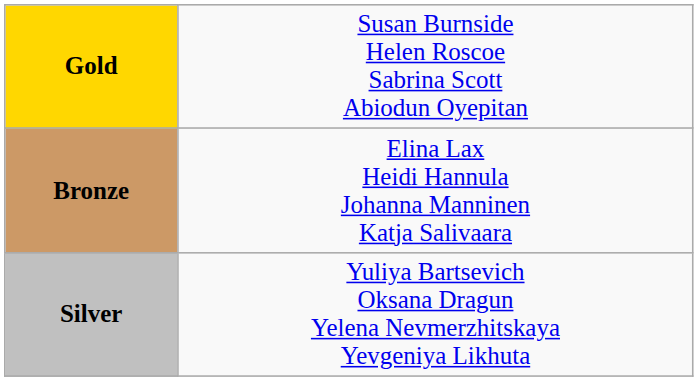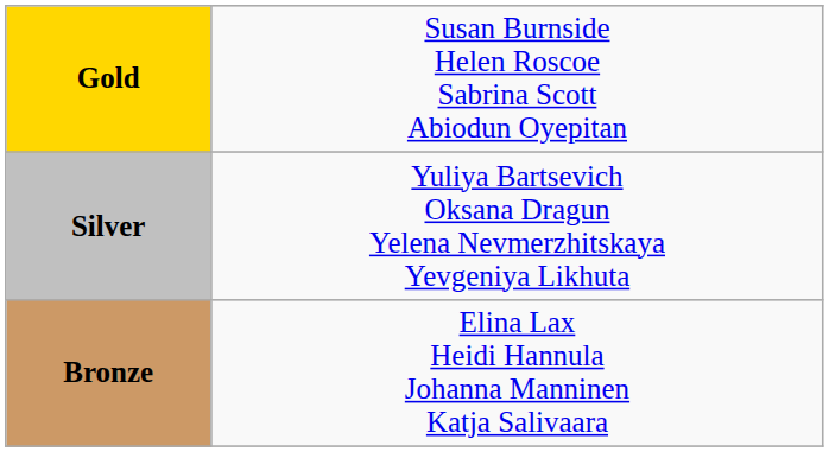rows swapped: Silver <-> Bronze
